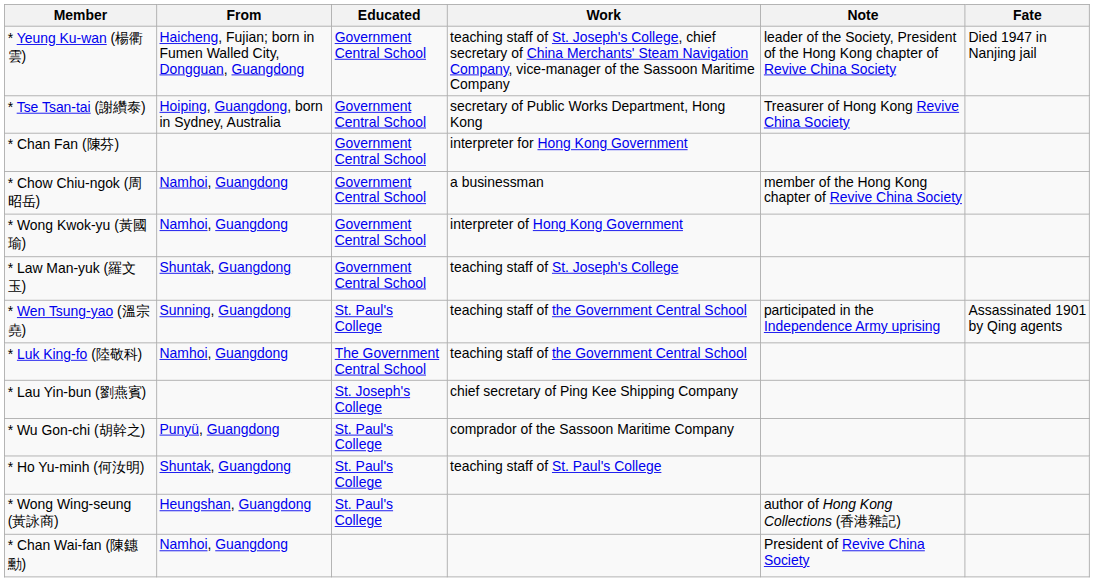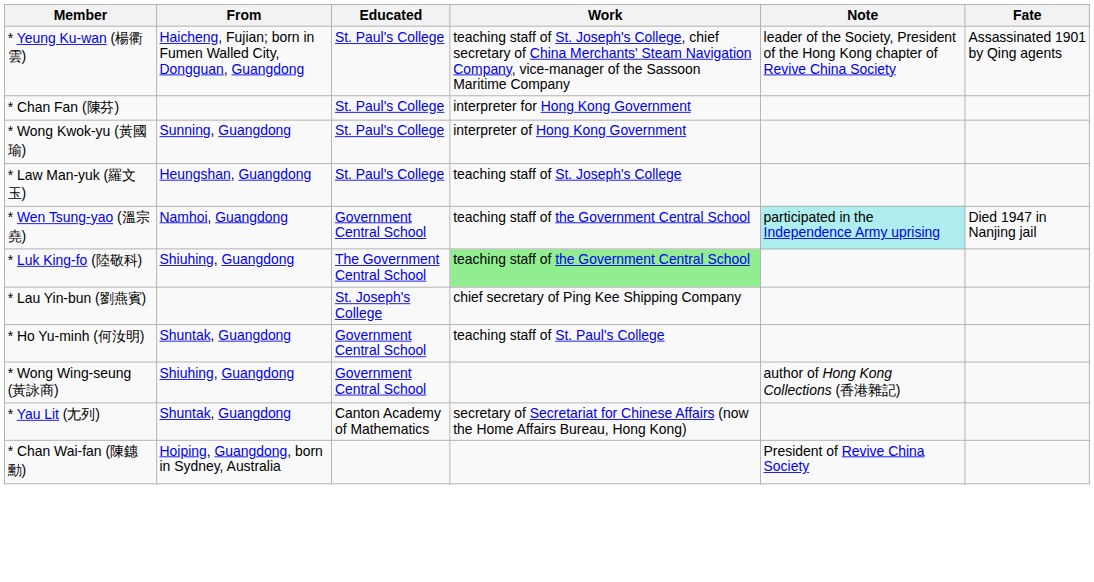* Yeung Ku-wan (楊衢雲) | Educated: Government Central School -> St. Paul's College
* Yeung Ku-wan (楊衢雲) | Fate: Died 1947 in Nanjing jail -> Assassinated 1901 by Qing agents
- row: * Tse Tsan-tai (謝纘泰) | Hoiping, Guangdong, born in Sydney, Australia | Government Central School | secretary of Public Works Department, Hong Kong | Treasurer of Hong Kong Revive China Society
* Chan Fan (陳芬) | Educated: Government Central School -> St. Paul's College
- row: * Chow Chiu-ngok (周昭岳) | Namhoi, Guangdong | Government Central School | a businessman | member of the Hong Kong chapter of Revive China Society
* Wong Kwok-yu (黃國瑜) | From: Namhoi, Guangdong -> Sunning, Guangdong
* Wong Kwok-yu (黃國瑜) | Educated: Government Central School -> St. Paul's College
* Law Man-yuk (羅文玉) | From: Shuntak, Guangdong -> Heungshan, Guangdong
* Law Man-yuk (羅文玉) | Educated: Government Central School -> St. Paul's College
* Wen Tsung-yao (溫宗堯) | From: Sunning, Guangdong -> Namhoi, Guangdong
* Wen Tsung-yao (溫宗堯) | Educated: St. Paul's College -> Government Central School
* Wen Tsung-yao (溫宗堯) | Note: no background -> paleturquoise background
* Wen Tsung-yao (溫宗堯) | Fate: Assassinated 1901 by Qing agents -> Died 1947 in Nanjing jail
* Luk King-fo (陸敬科) | From: Namhoi, Guangdong -> Shiuhing, Guangdong
* Luk King-fo (陸敬科) | Work: no background -> lightgreen background
- row: * Wu Gon-chi (胡幹之) | Punyü, Guangdong | St. Paul's College | comprador of the Sassoon Maritime Company
* Ho Yu-minh (何汝明) | Educated: St. Paul's College -> Government Central School
* Wong Wing-seung (黃詠商) | From: Heungshan, Guangdong -> Shiuhing, Guangdong
* Wong Wing-seung (黃詠商) | Educated: St. Paul's College -> Government Central School
+ row: * Yau Lit (尢列) | Shuntak, Guangdong | Canton Academy of Mathematics | secretary of Secretariat for Chinese Affairs (now the Home Affairs Bureau, Hong Kong)
* Chan Wai-fan (陳鏸勳) | From: Namhoi, Guangdong -> Hoiping, Guangdong, born in Sydney, Australia
